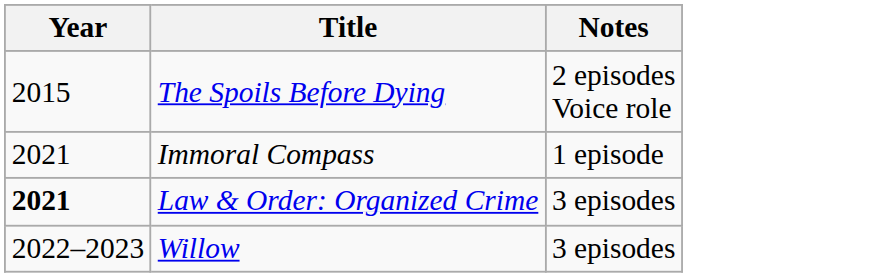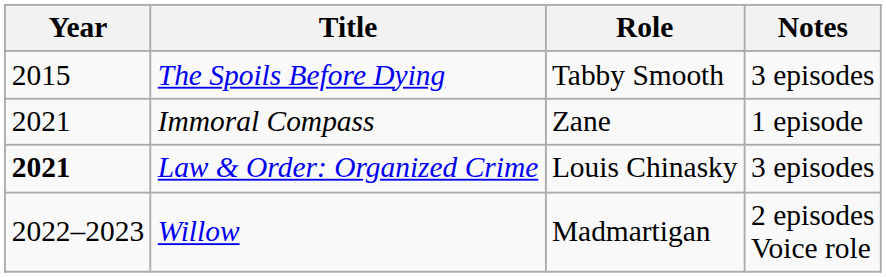+ column: Role | Tabby Smooth | Zane | Louis Chinasky | Madmartigan
The Spoils Before Dying | Notes: 2 episodes Voice role -> 3 episodes
Willow | Notes: 3 episodes -> 2 episodes Voice role
